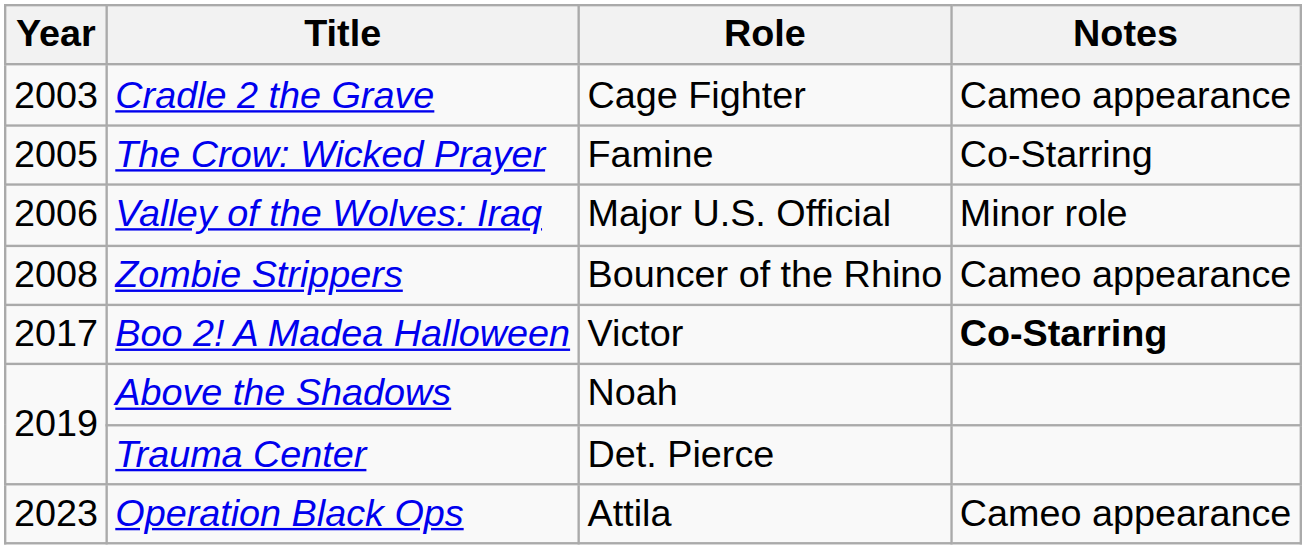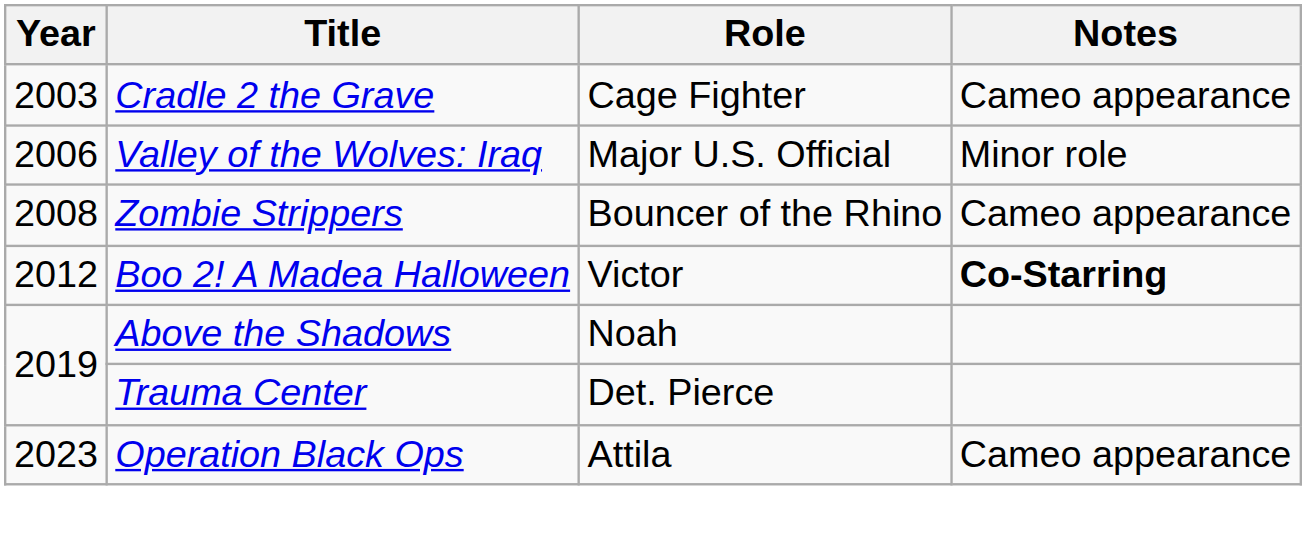- row: 2005 | The Crow: Wicked Prayer | Famine | Co-Starring
Boo 2! A Madea Halloween | Year: 2017 -> 2012
